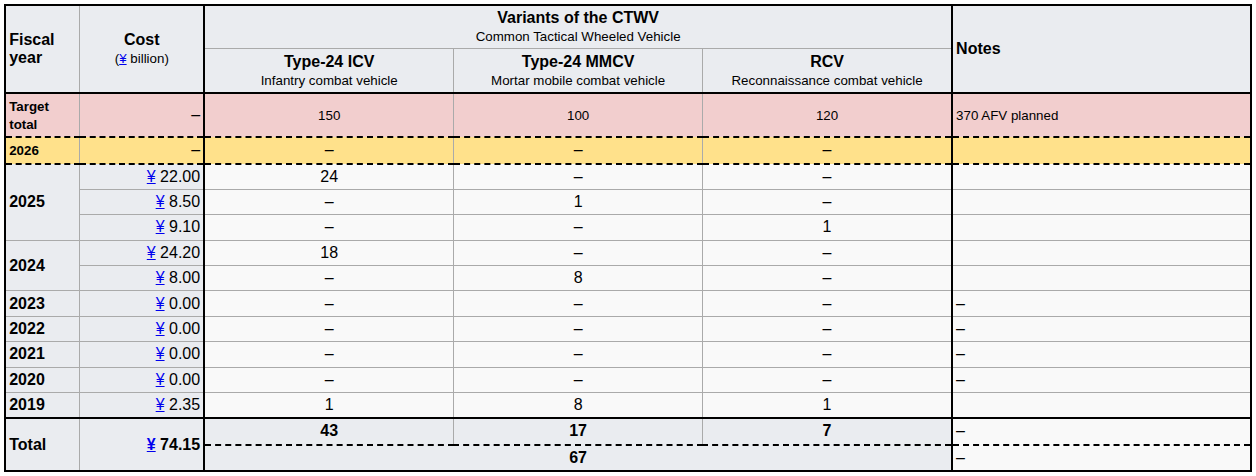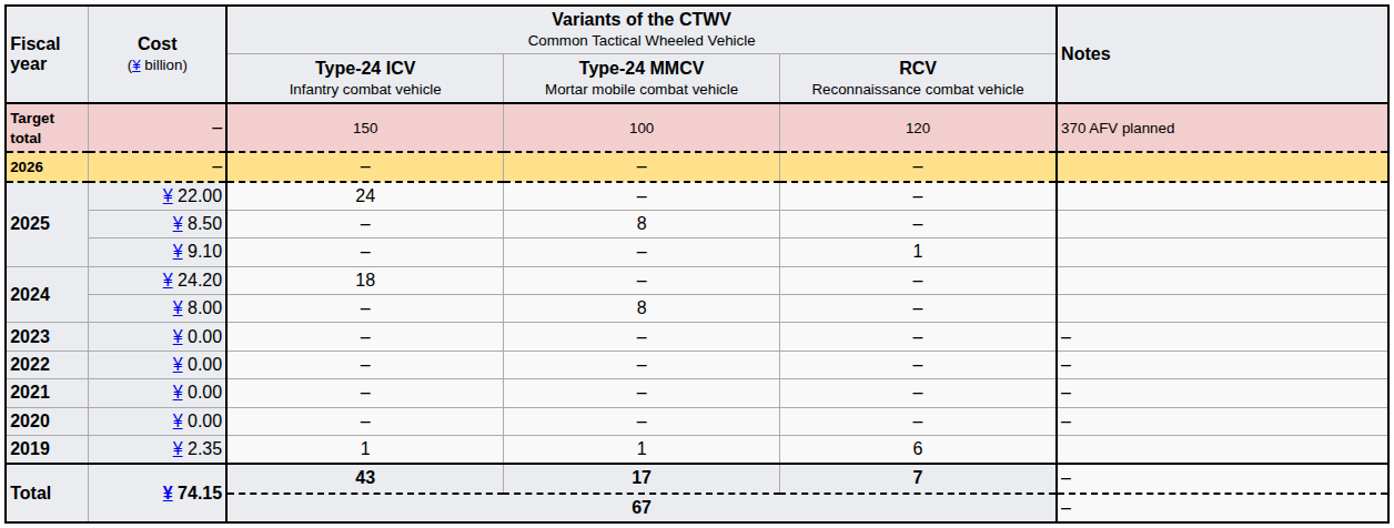2025 / ¥ 8.50 | column 4: 1 -> 8
2019 | column 4: 8 -> 1
2019 | column 5: 1 -> 6
